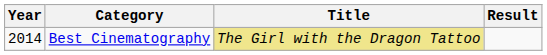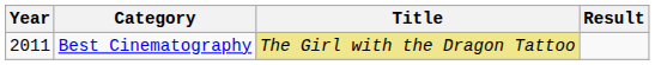Best Cinematography | Year: 2014 -> 2011
